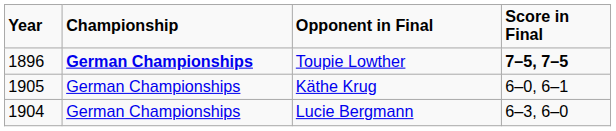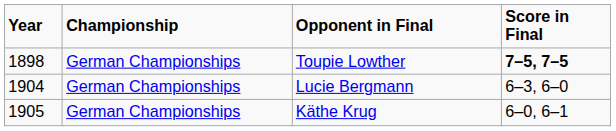Toupie Lowther | Year: 1896 -> 1898
Toupie Lowther | Championship: bold -> normal
rows swapped: Lucie Bergmann <-> Käthe Krug
